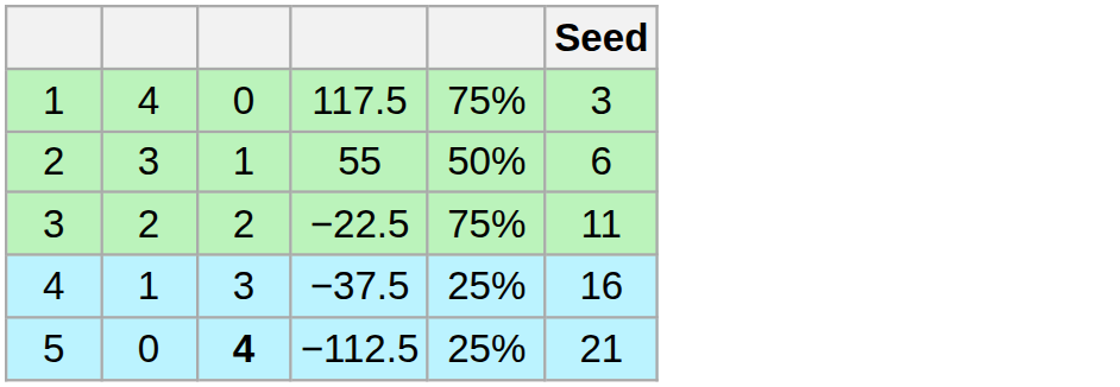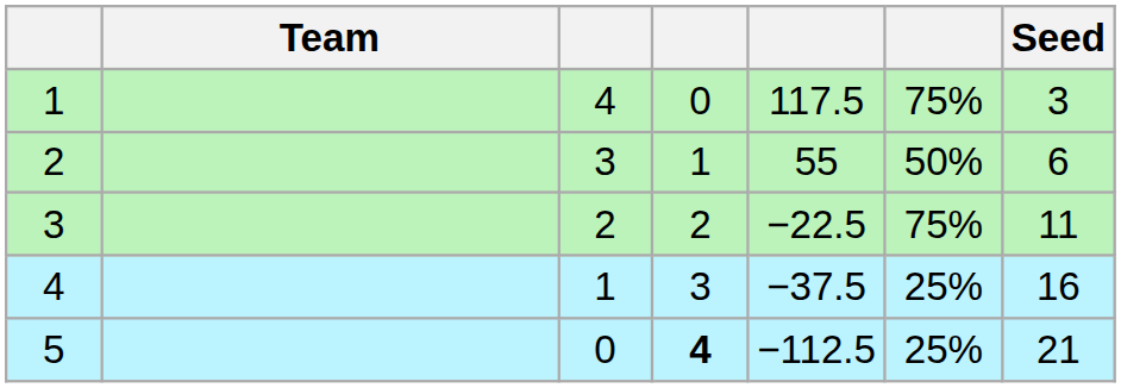+ column: Team
